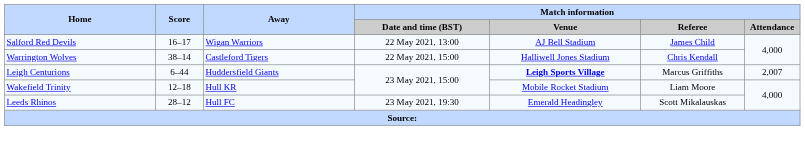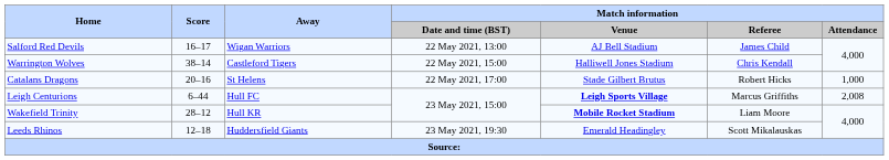+ row: Catalans Dragons | 20–16 | St Helens | 22 May 2021, 17:00 | Stade Gilbert Brutus | Robert Hicks | 1,000
Leigh Centurions | Away: Huddersfield Giants -> Hull FC
Leigh Centurions | Match information / Attendance: 2,007 -> 2,008
Wakefield Trinity | Score: 12–18 -> 28–12
Wakefield Trinity | Match information / Venue: normal -> bold
Leeds Rhinos | Score: 28–12 -> 12–18
Leeds Rhinos | Away: Hull FC -> Huddersfield Giants
